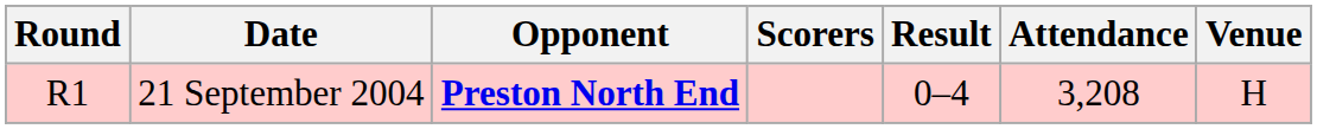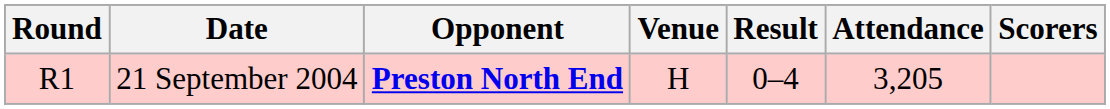columns swapped: Venue <-> Scorers
21 September 2004 | Attendance: 3,208 -> 3,205
